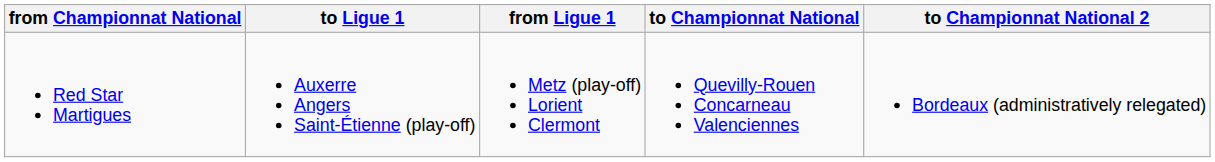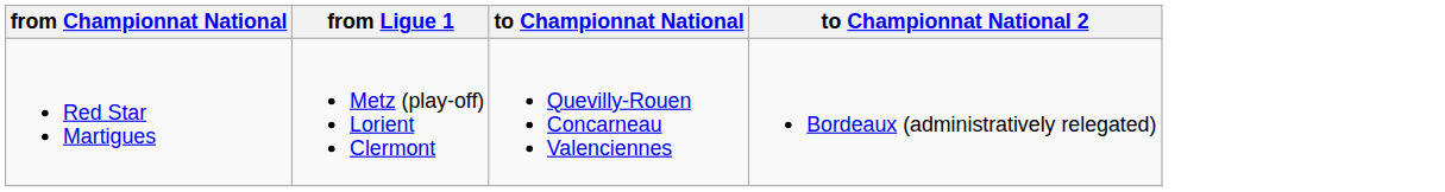- column: to Ligue 1 | Auxerre Angers Saint-Étienne (play-off)
